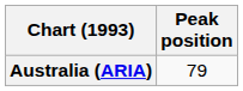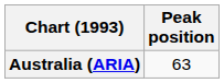Australia (ARIA) | Peak position: 79 -> 63
